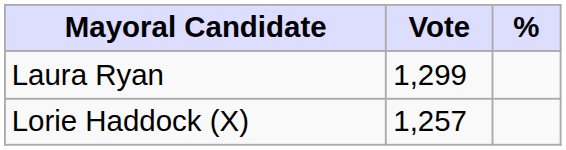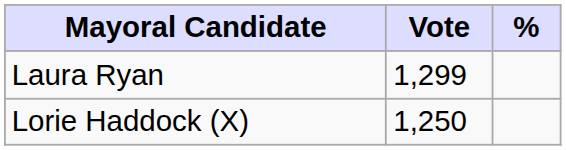Lorie Haddock (X) | Vote: 1,257 -> 1,250
